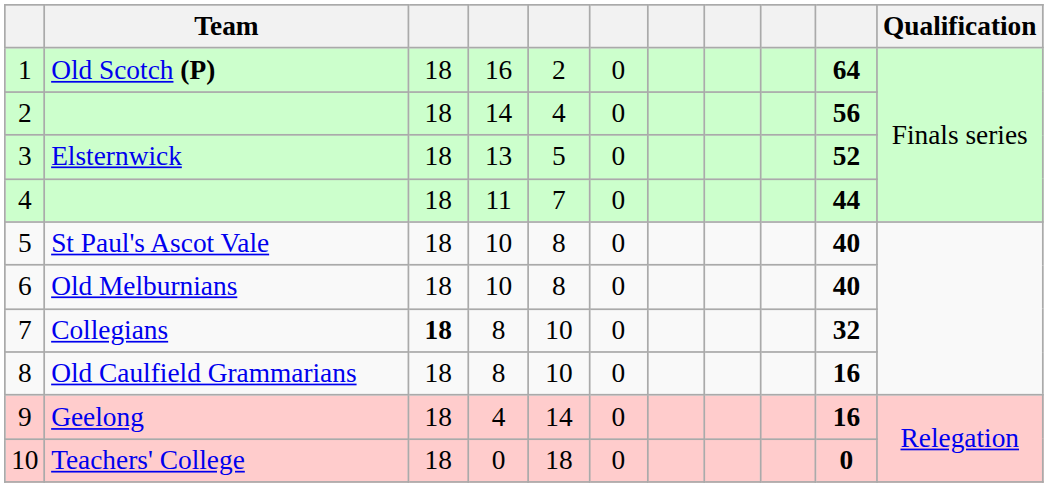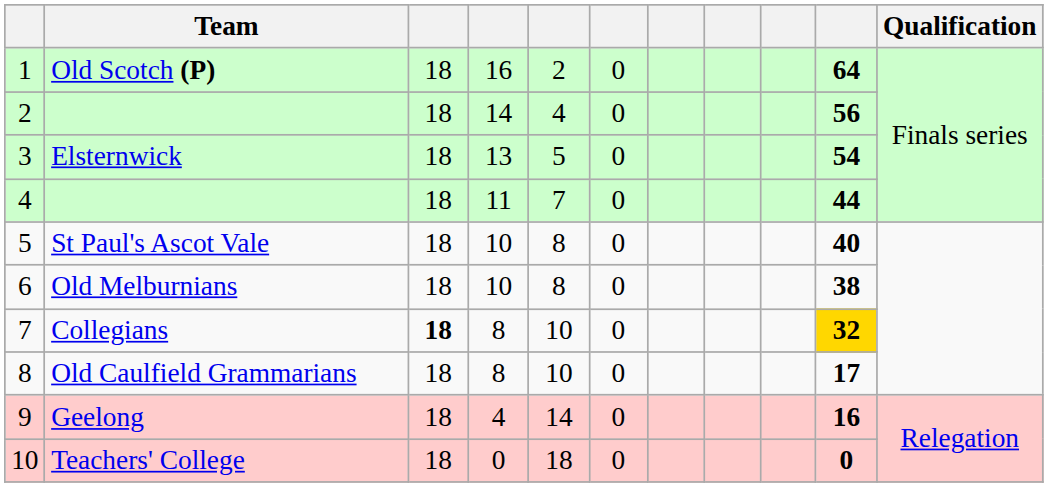Elsternwick | column 10: 52 -> 54
Old Melburnians | column 10: 40 -> 38
Collegians | column 10: no background -> gold background
Old Caulfield Grammarians | column 10: 16 -> 17
